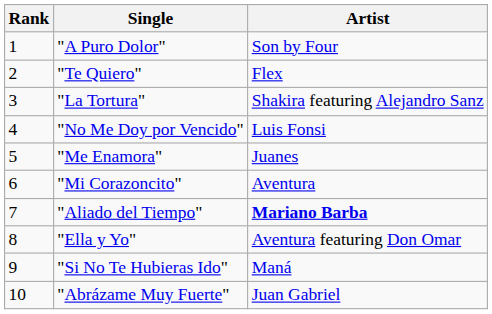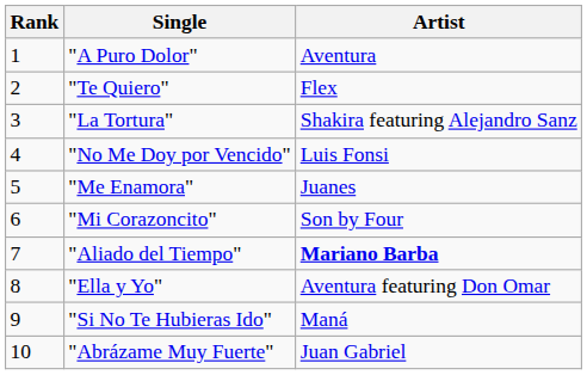"A Puro Dolor" | Artist: Son by Four -> Aventura
"Mi Corazoncito" | Artist: Aventura -> Son by Four
